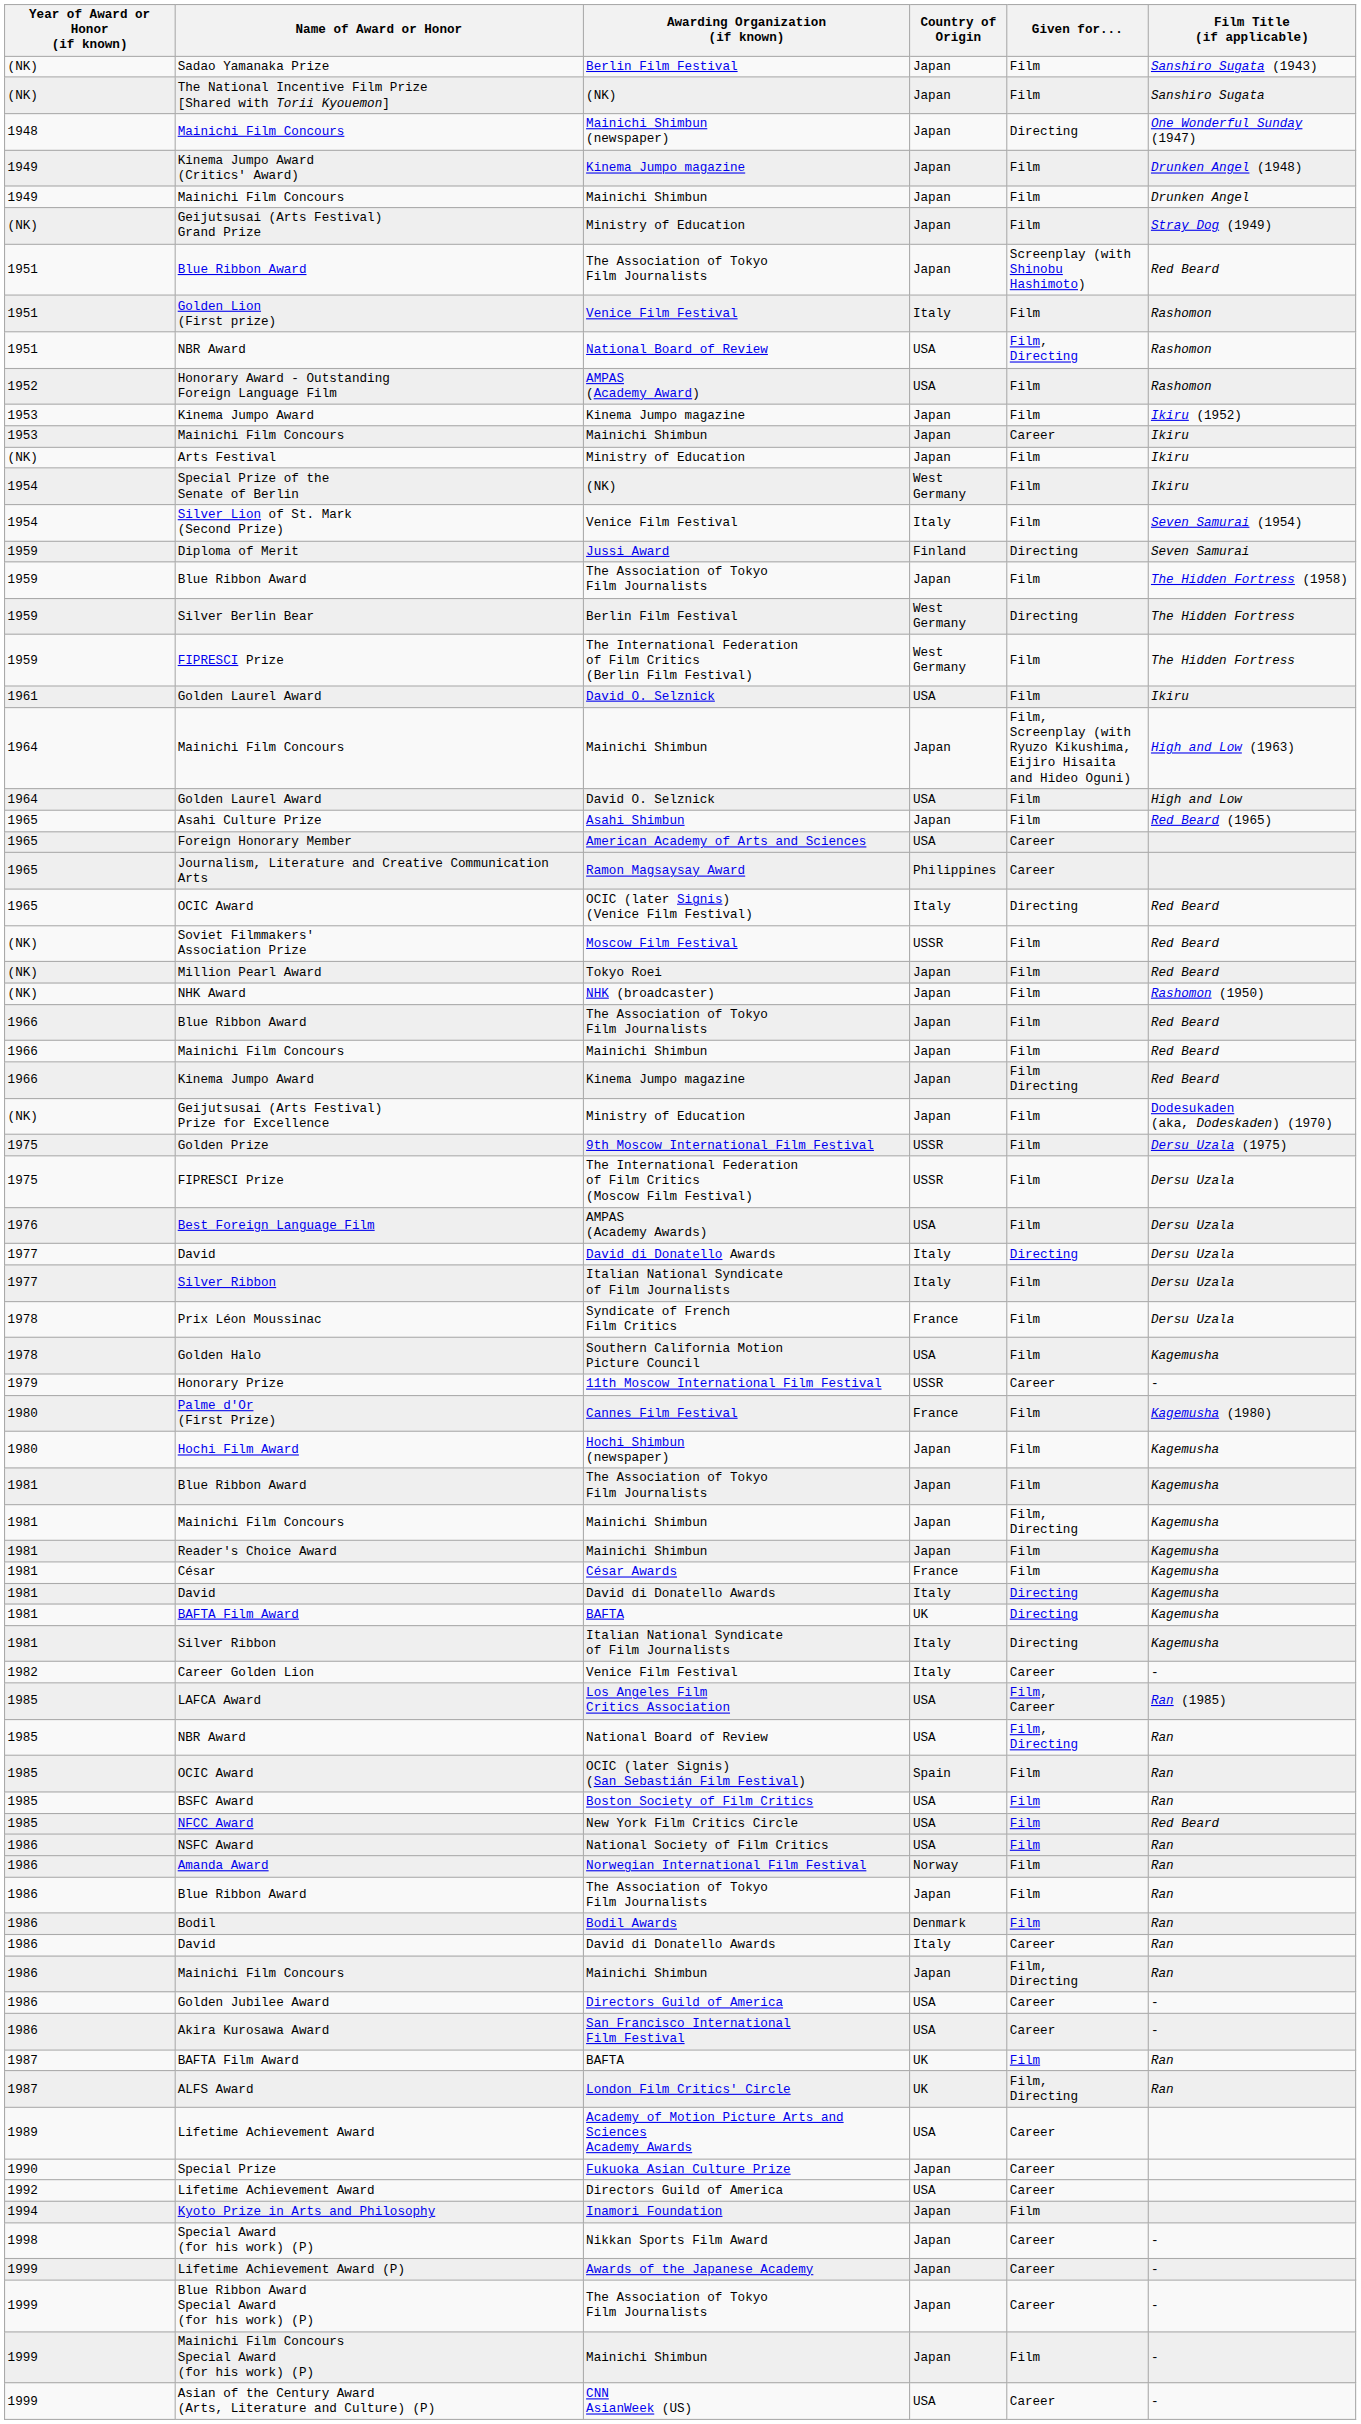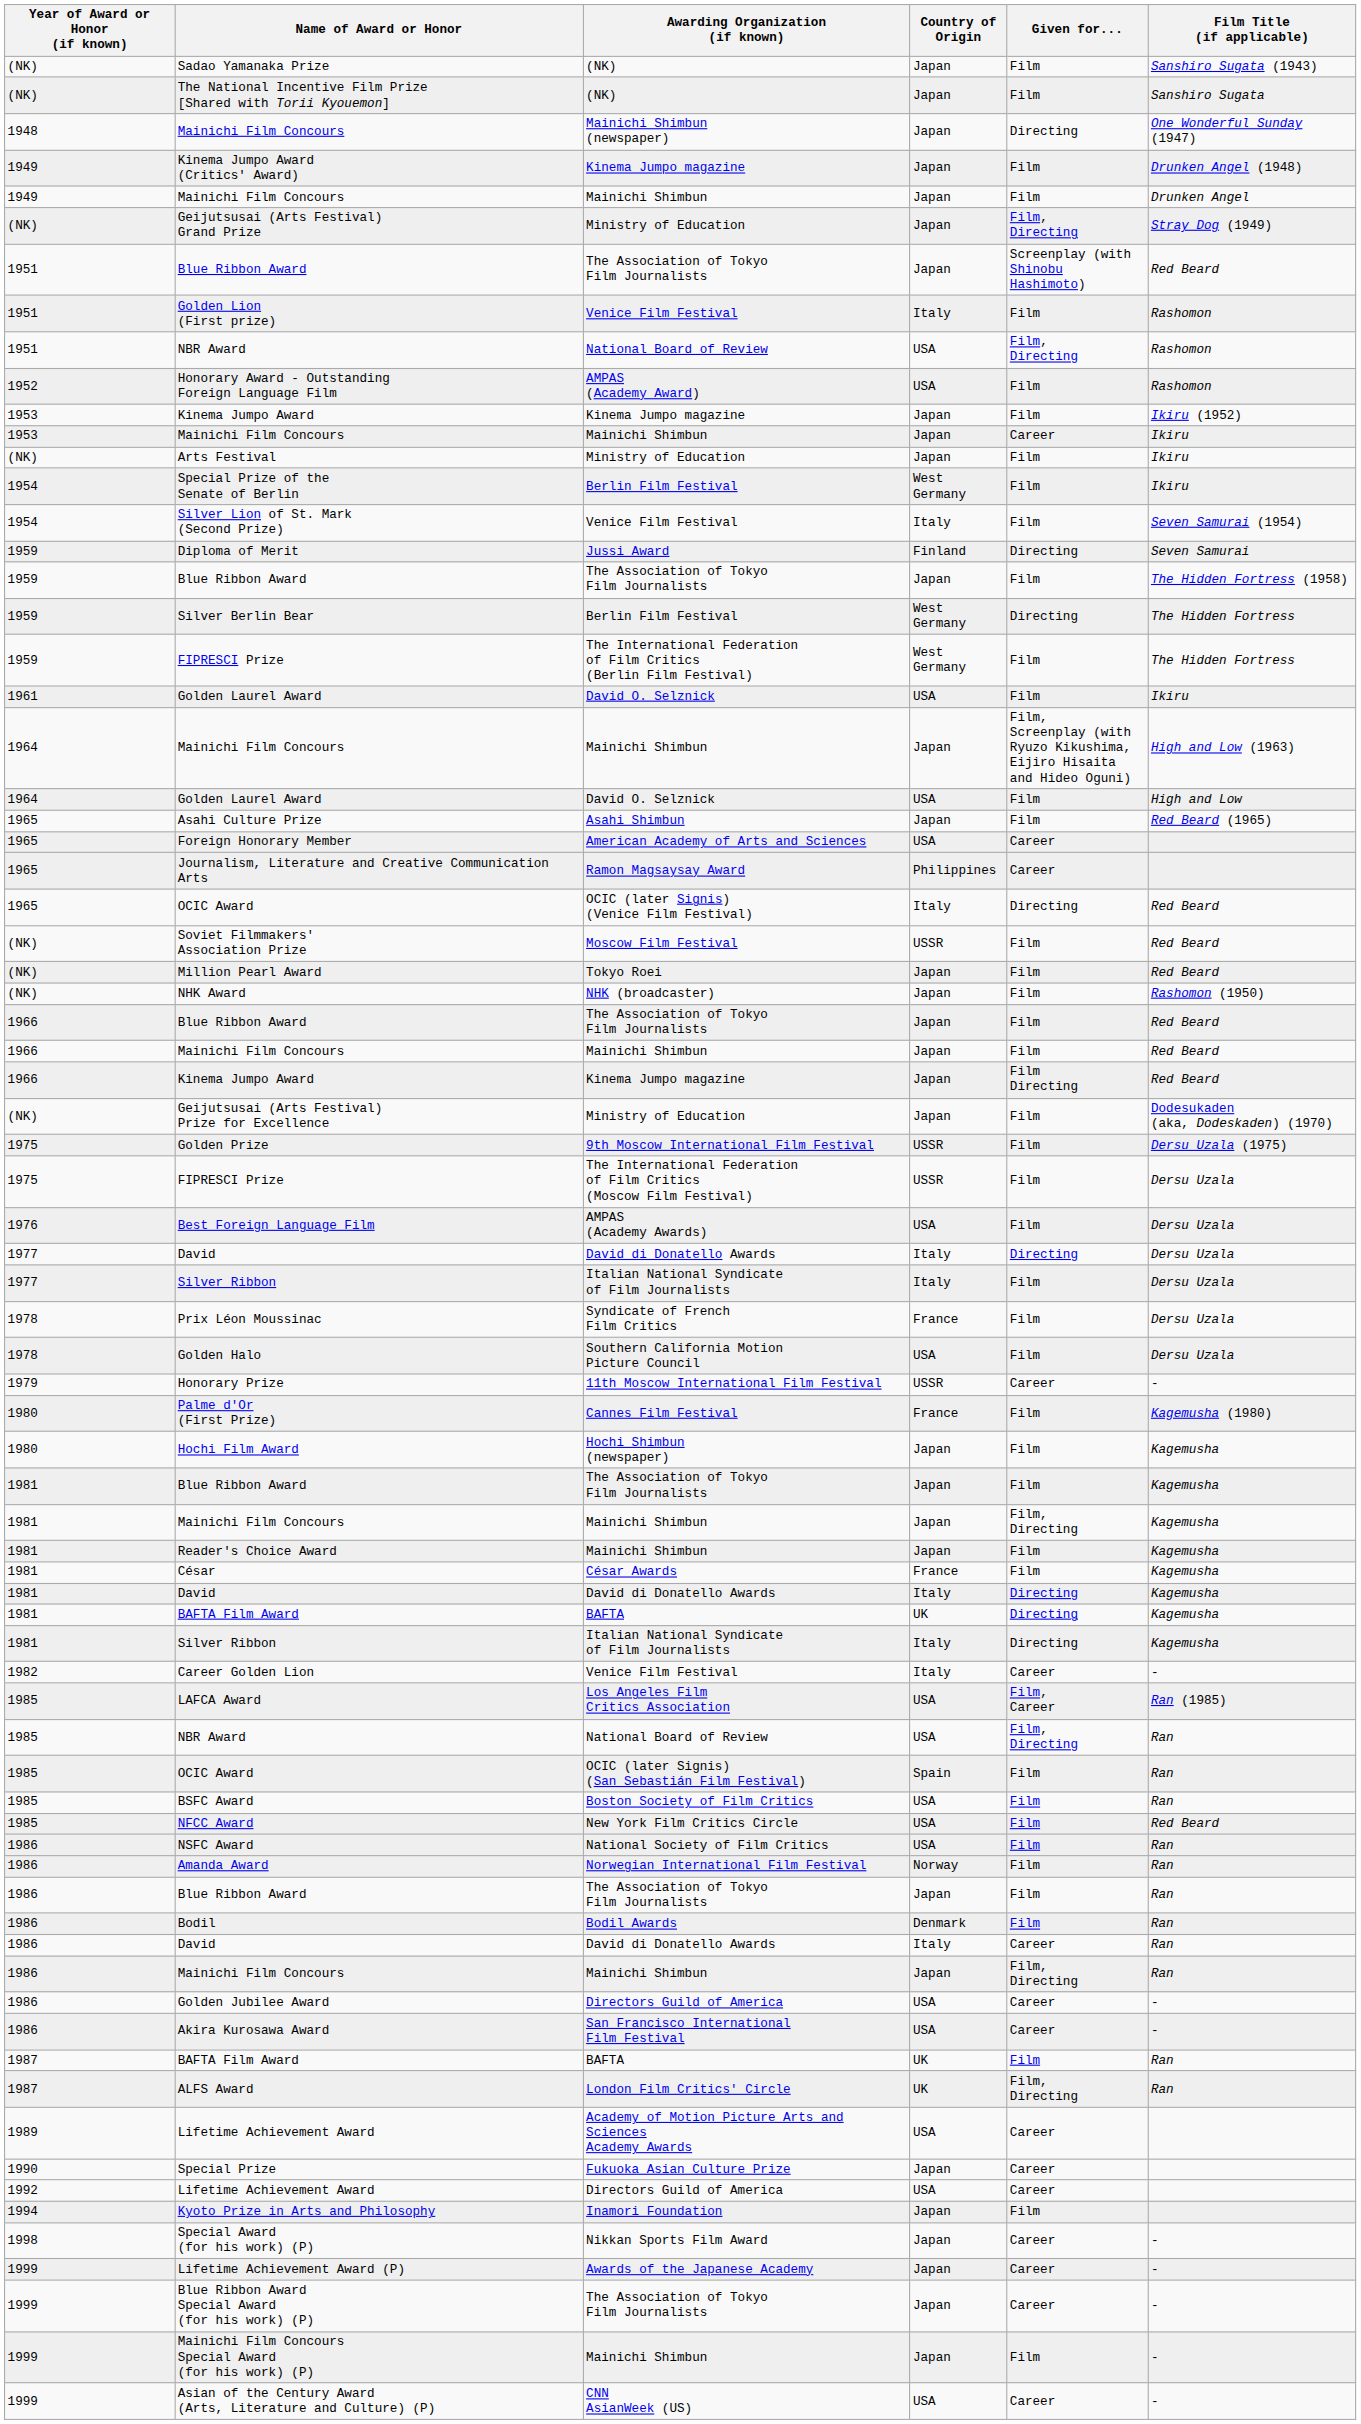Sadao Yamanaka Prize | Awarding Organization (if known): Berlin Film Festival -> (NK)
Geijutsusai (Arts Festival) Grand Prize | Given for...: Film -> Film, Directing
Special Prize of the Senate of Berlin | Awarding Organization (if known): (NK) -> Berlin Film Festival
Golden Halo | Film Title (if applicable): Kagemusha -> Dersu Uzala
